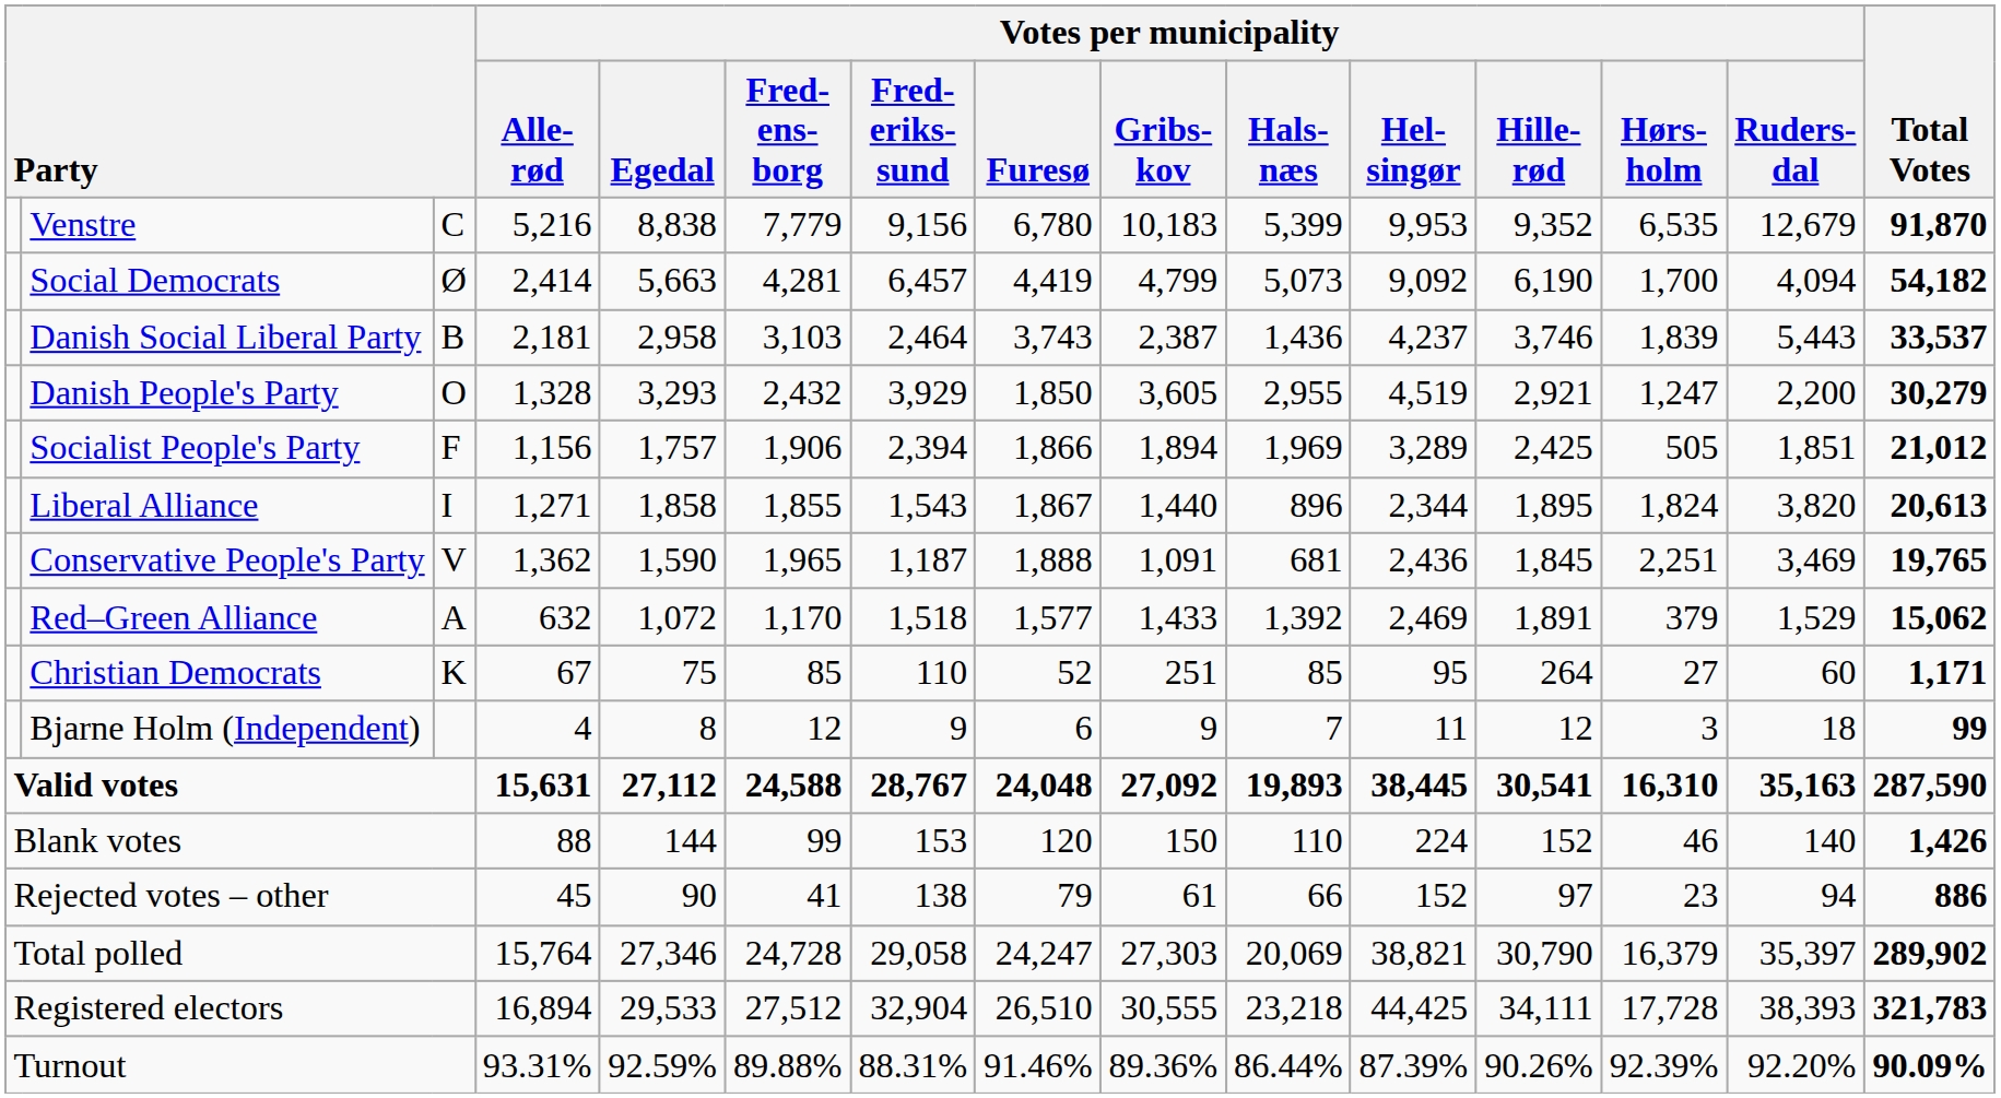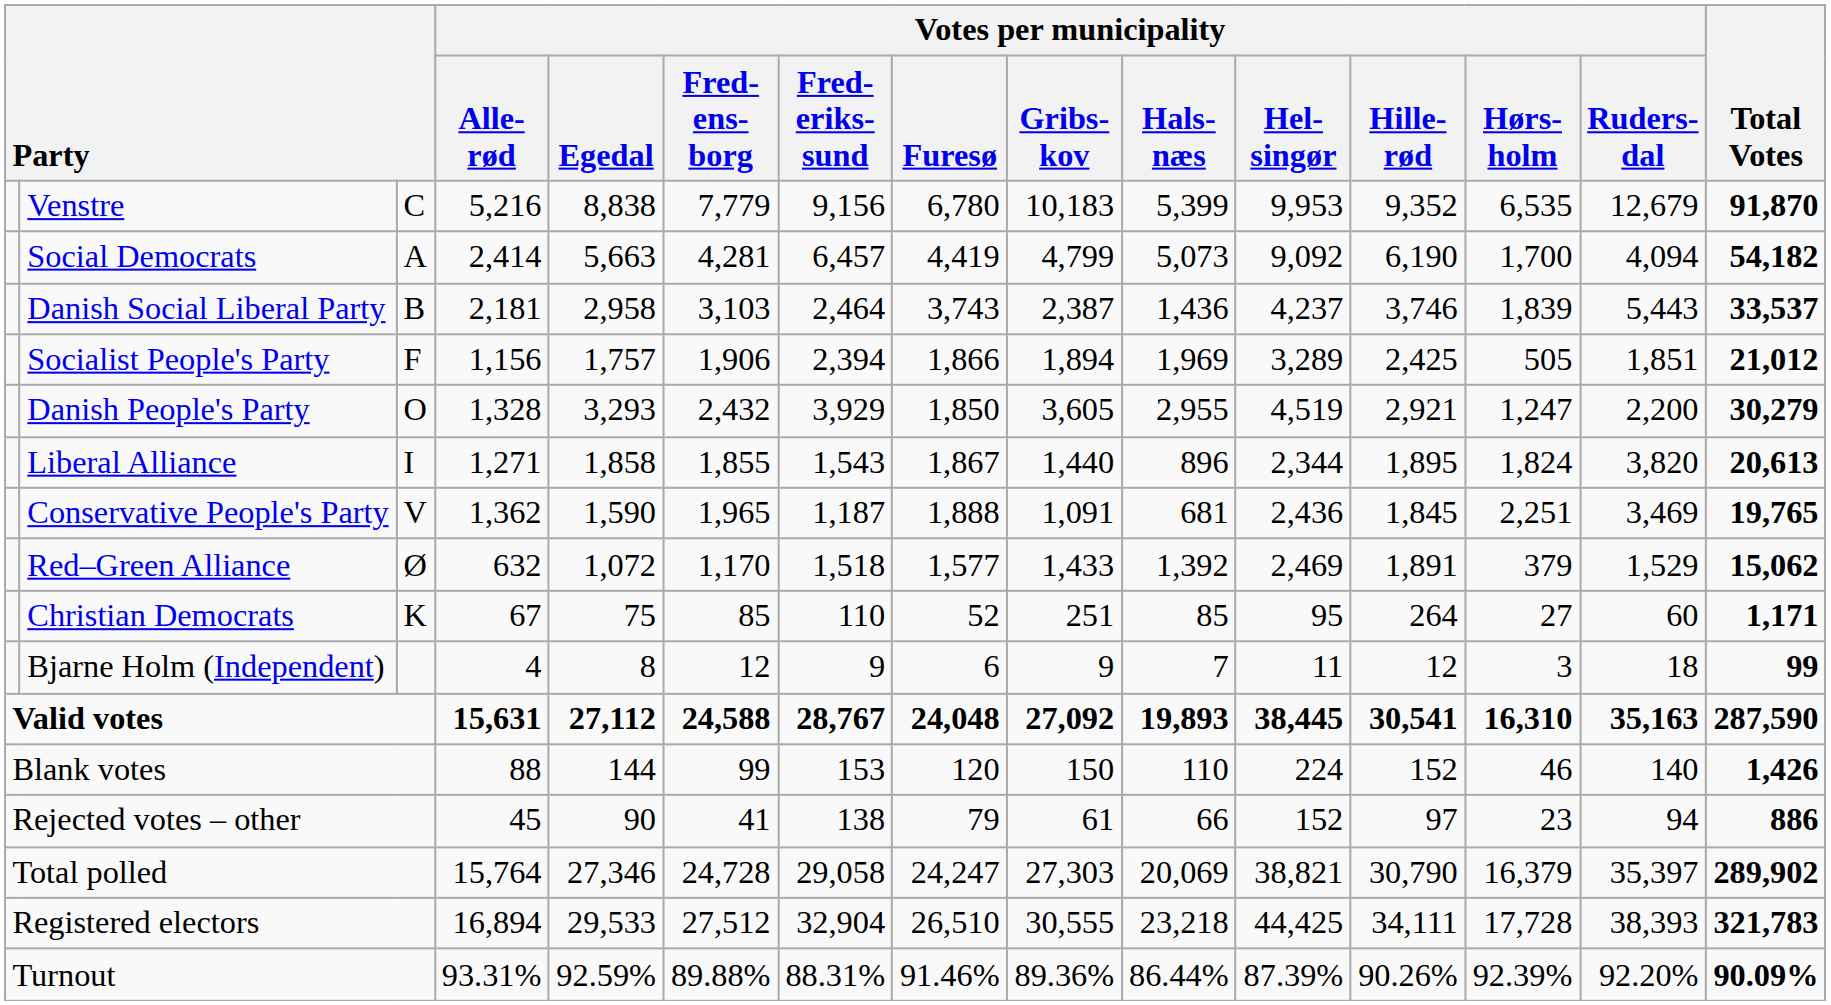Social Democrats | column 3: Ø -> A
rows swapped: Danish People's Party <-> Socialist People's Party
Red–Green Alliance | column 3: A -> Ø
